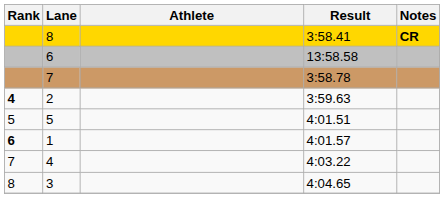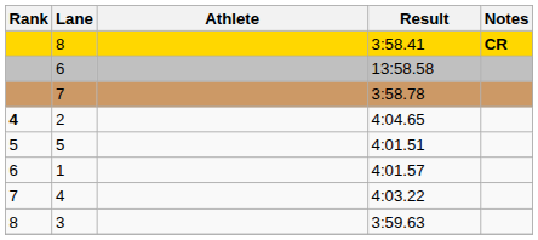2 | Result: 3:59.63 -> 4:04.65
1 | Rank: bold -> normal
3 | Result: 4:04.65 -> 3:59.63
